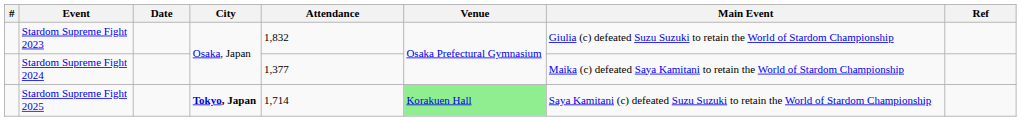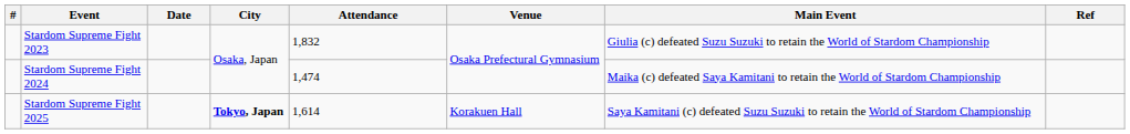Stardom Supreme Fight 2024 | Attendance: 1,377 -> 1,474
Stardom Supreme Fight 2025 | Attendance: 1,714 -> 1,614
Stardom Supreme Fight 2025 | Venue: lightgreen background -> no background
